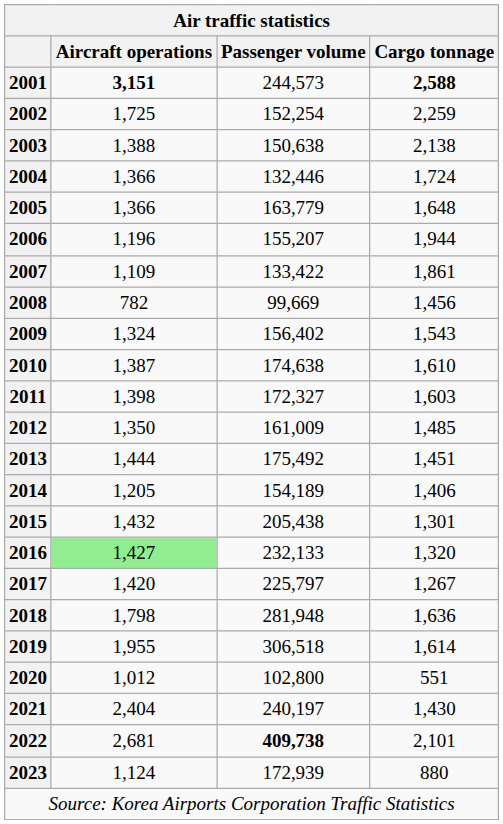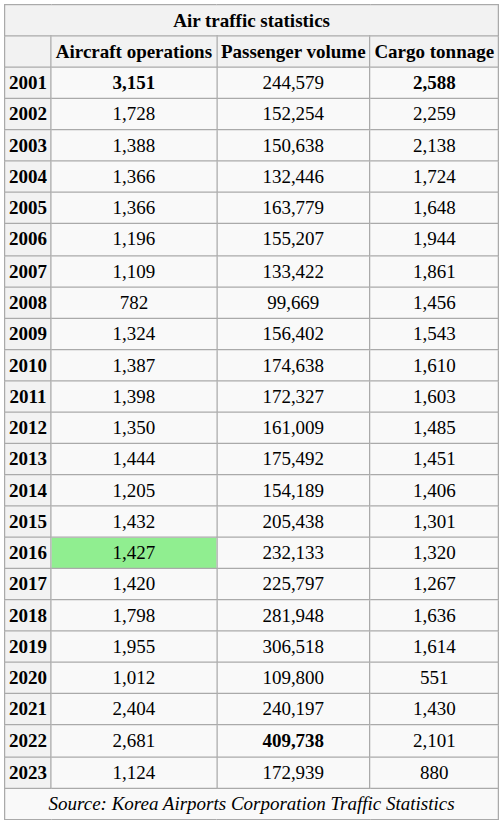2001 | Passenger volume: 244,573 -> 244,579
2002 | Aircraft operations: 1,725 -> 1,728
2020 | Passenger volume: 102,800 -> 109,800
